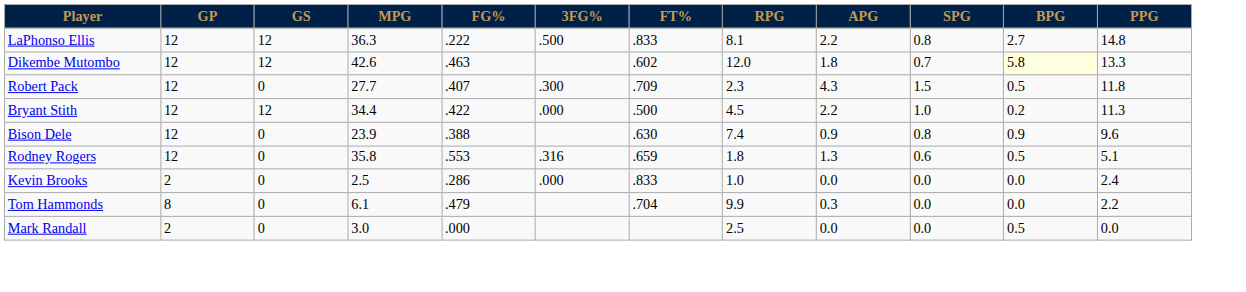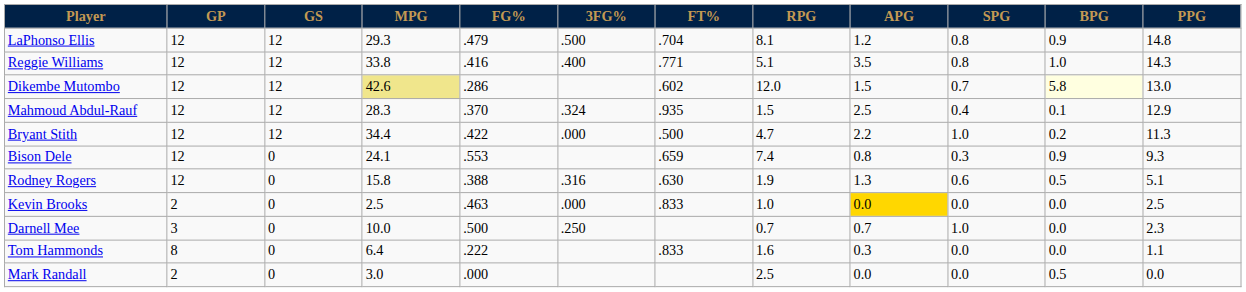LaPhonso Ellis | MPG: 36.3 -> 29.3
LaPhonso Ellis | FG%: .222 -> .479
LaPhonso Ellis | FT%: .833 -> .704
LaPhonso Ellis | APG: 2.2 -> 1.2
LaPhonso Ellis | BPG: 2.7 -> 0.9
+ row: Reggie Williams | 12 | 12 | 33.8 | .416 | .400 | .771 | 5.1 | 3.5 | 0.8 | 1.0 | 14.3
Dikembe Mutombo | MPG: no background -> khaki background
Dikembe Mutombo | FG%: .463 -> .286
Dikembe Mutombo | APG: 1.8 -> 1.5
Dikembe Mutombo | PPG: 13.3 -> 13.0
+ row: Mahmoud Abdul-Rauf | 12 | 12 | 28.3 | .370 | .324 | .935 | 1.5 | 2.5 | 0.4 | 0.1 | 12.9
- row: Robert Pack | 12 | 0 | 27.7 | .407 | .300 | .709 | 2.3 | 4.3 | 1.5 | 0.5 | 11.8
Bryant Stith | RPG: 4.5 -> 4.7
Bison Dele | MPG: 23.9 -> 24.1
Bison Dele | FG%: .388 -> .553
Bison Dele | FT%: .630 -> .659
Bison Dele | APG: 0.9 -> 0.8
Bison Dele | SPG: 0.8 -> 0.3
Bison Dele | PPG: 9.6 -> 9.3
Rodney Rogers | MPG: 35.8 -> 15.8
Rodney Rogers | FG%: .553 -> .388
Rodney Rogers | FT%: .659 -> .630
Rodney Rogers | RPG: 1.8 -> 1.9
Kevin Brooks | FG%: .286 -> .463
Kevin Brooks | APG: no background -> gold background
Kevin Brooks | PPG: 2.4 -> 2.5
+ row: Darnell Mee | 3 | 0 | 10.0 | .500 | .250 | 0.7 | 0.7 | 1.0 | 0.0 | 2.3
Tom Hammonds | MPG: 6.1 -> 6.4
Tom Hammonds | FG%: .479 -> .222
Tom Hammonds | FT%: .704 -> .833
Tom Hammonds | RPG: 9.9 -> 1.6
Tom Hammonds | PPG: 2.2 -> 1.1
